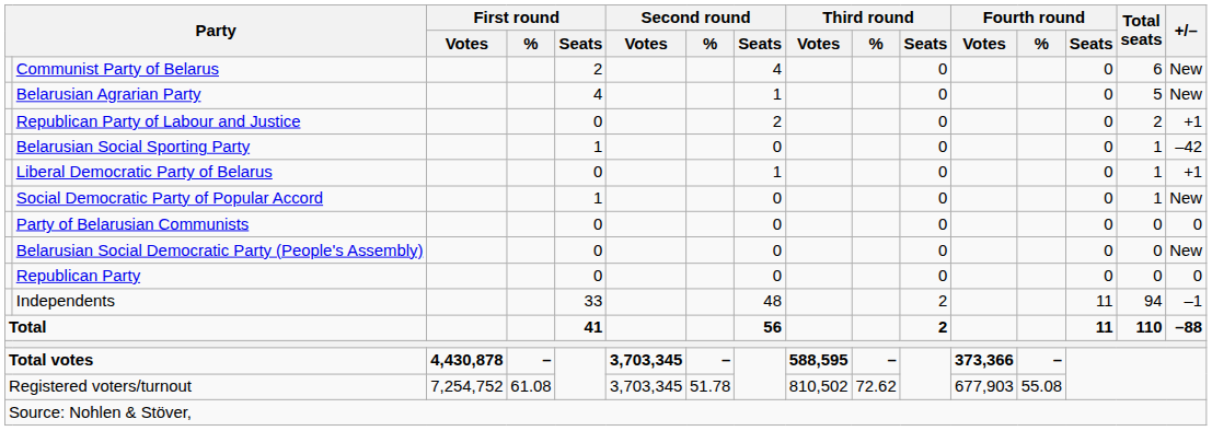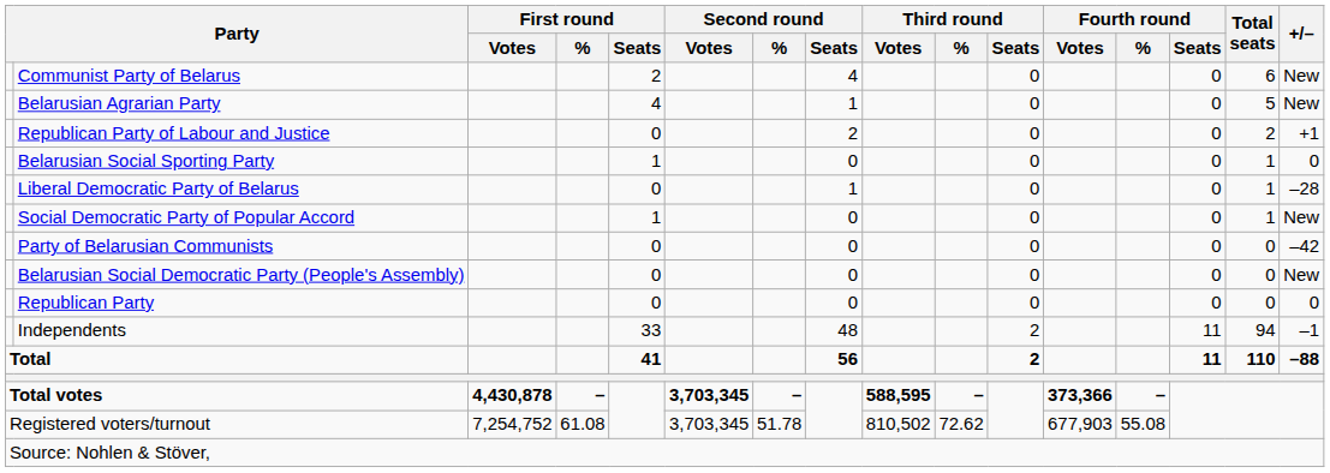Belarusian Social Sporting Party | +/–: –42 -> 0
Liberal Democratic Party of Belarus | +/–: +1 -> –28
Party of Belarusian Communists | +/–: 0 -> –42
